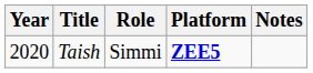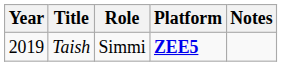Taish | Year: 2020 -> 2019
